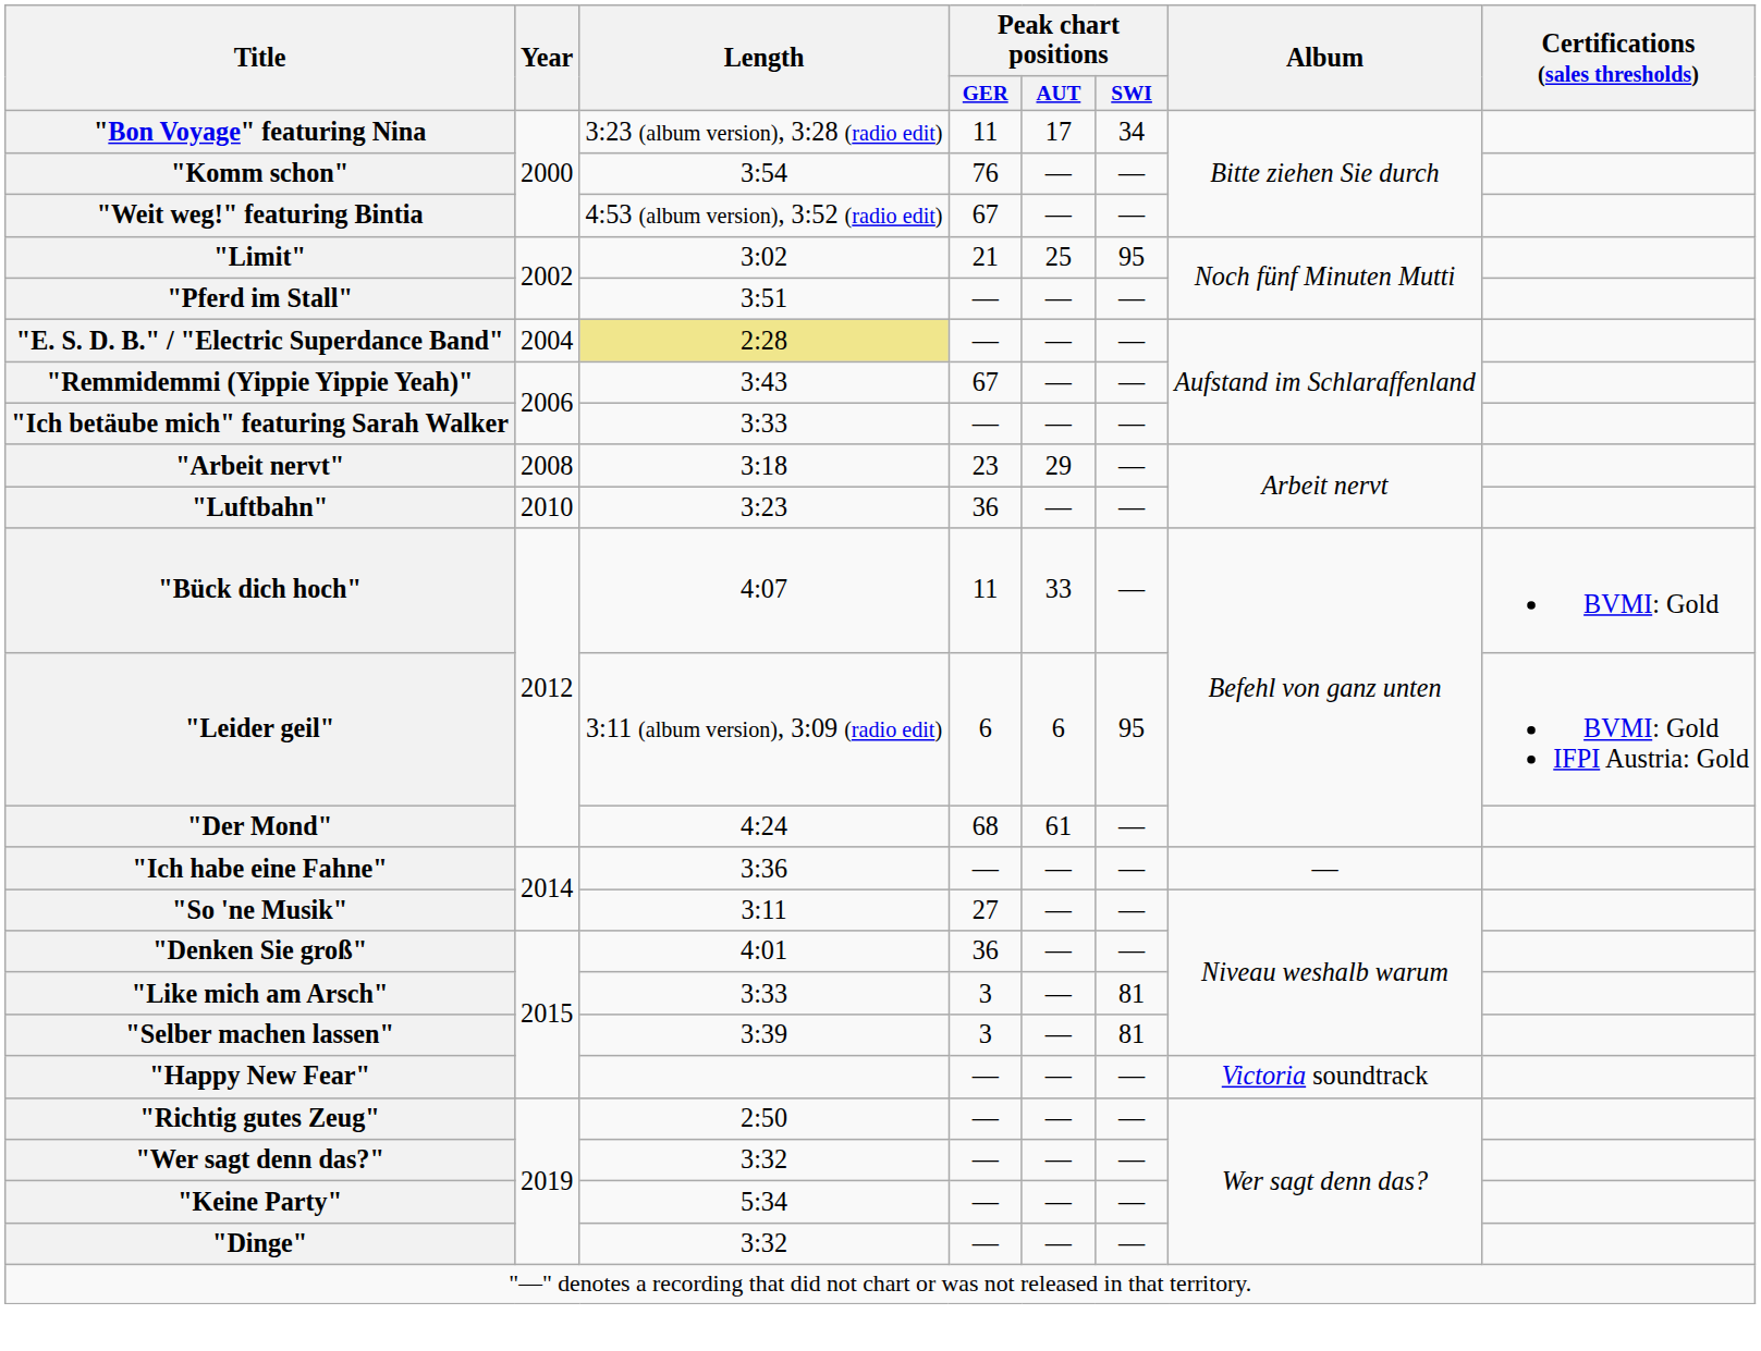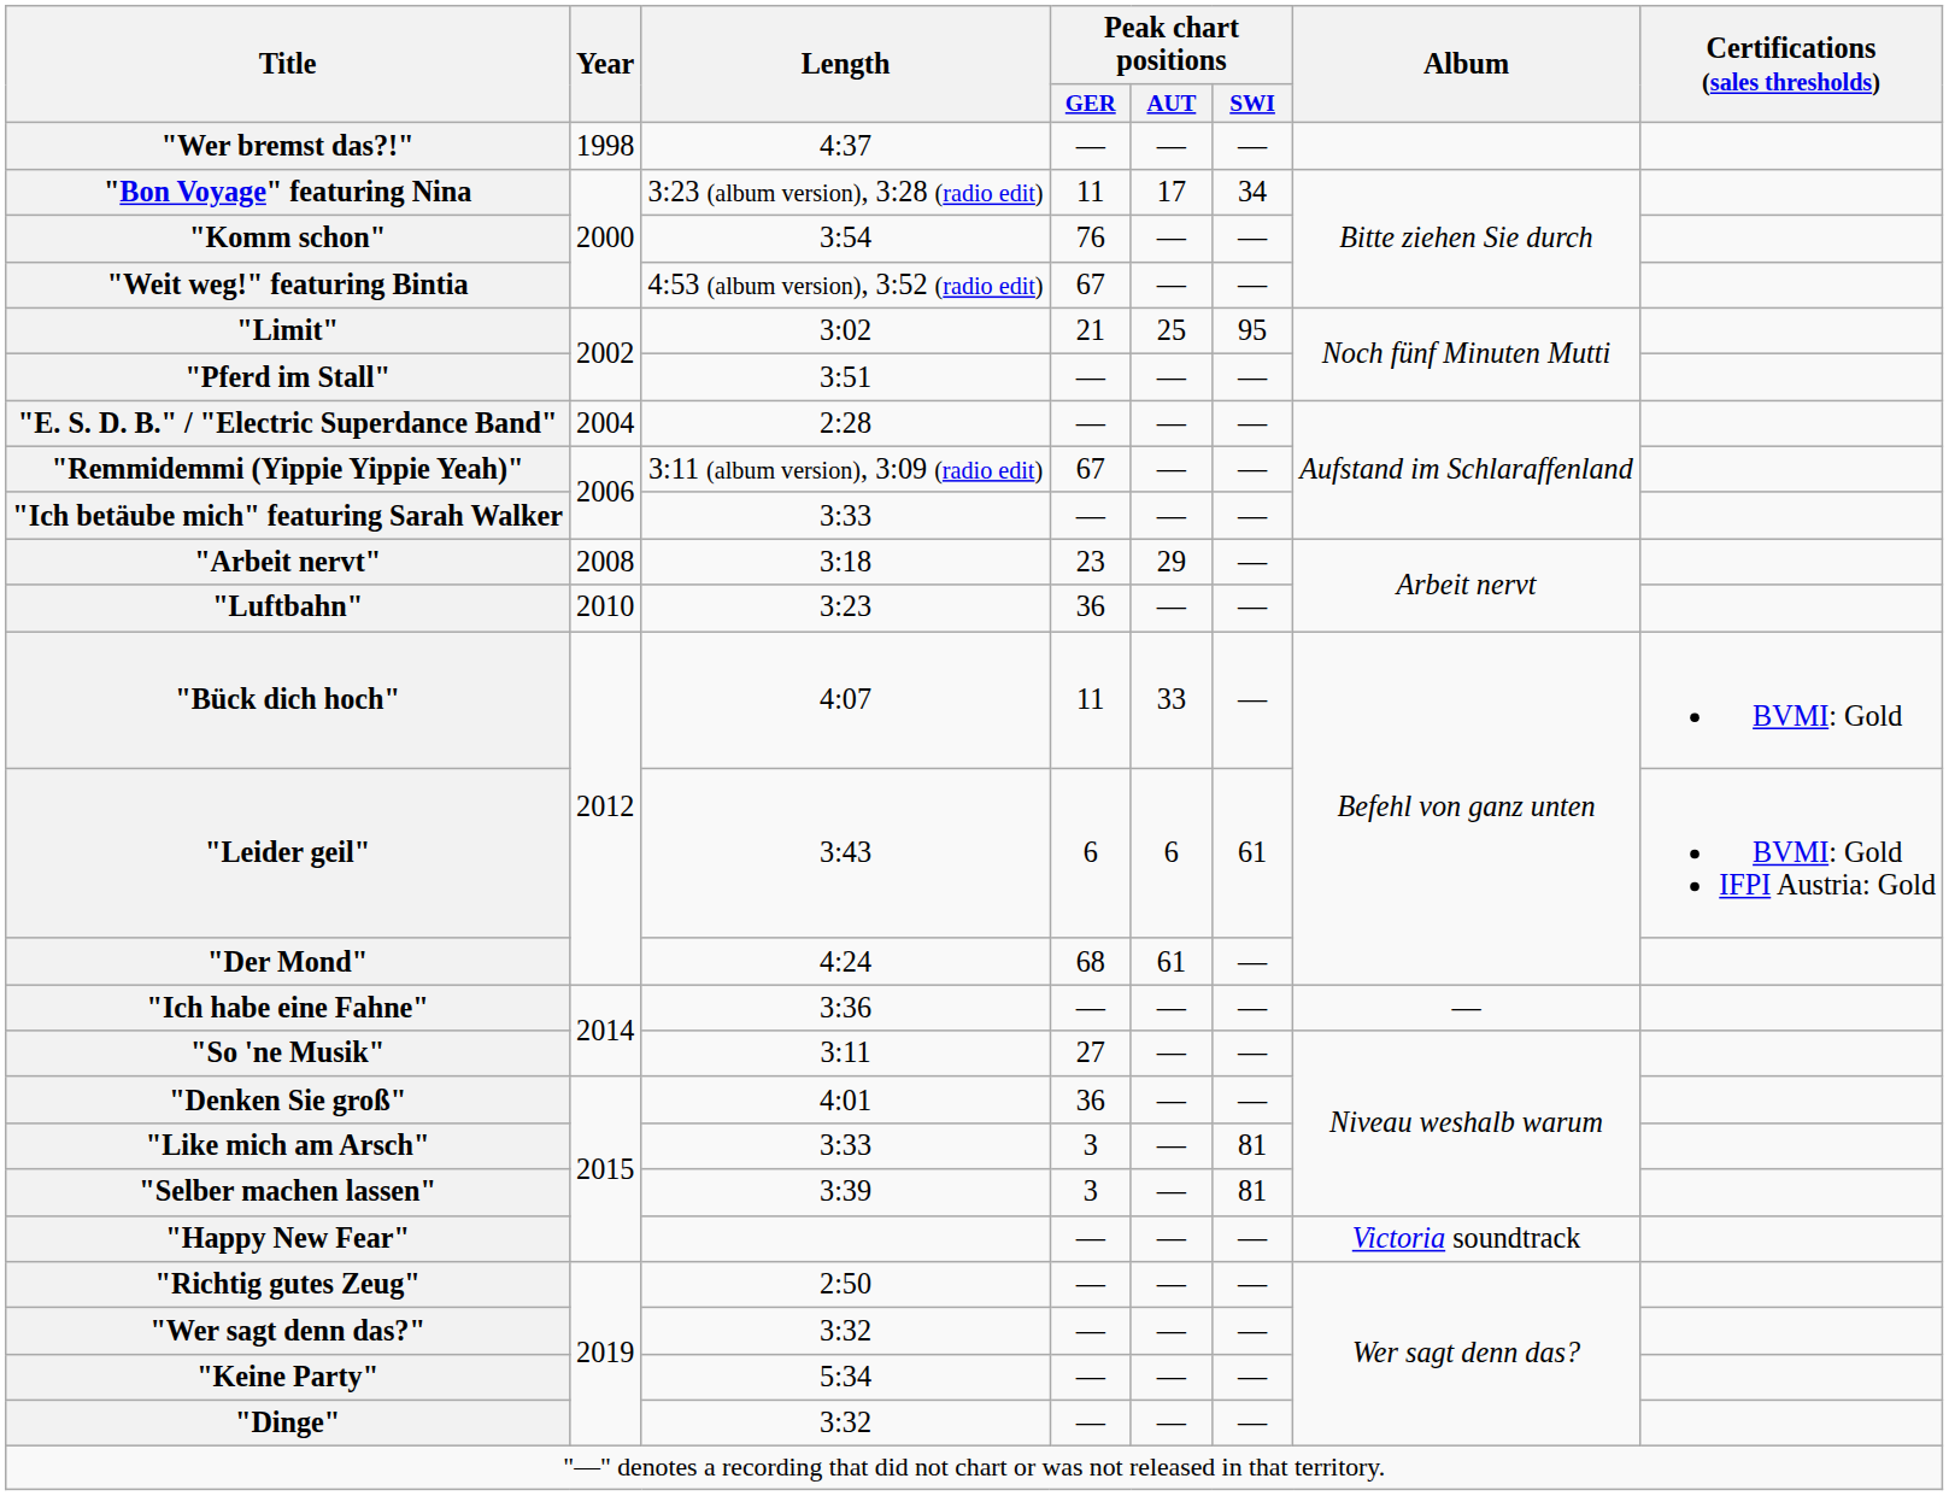+ row: "Wer bremst das?!" | 1998 | 4:37 | — | — | —
"E. S. D. B." / "Electric Superdance Band" | Length: khaki background -> no background
"Remmidemmi (Yippie Yippie Yeah)" | Length: 3:43 -> 3:11 (album version), 3:09 (radio edit)
"Leider geil" | Length: 3:11 (album version), 3:09 (radio edit) -> 3:43
"Leider geil" | Peak chart positions / SWI: 95 -> 61
